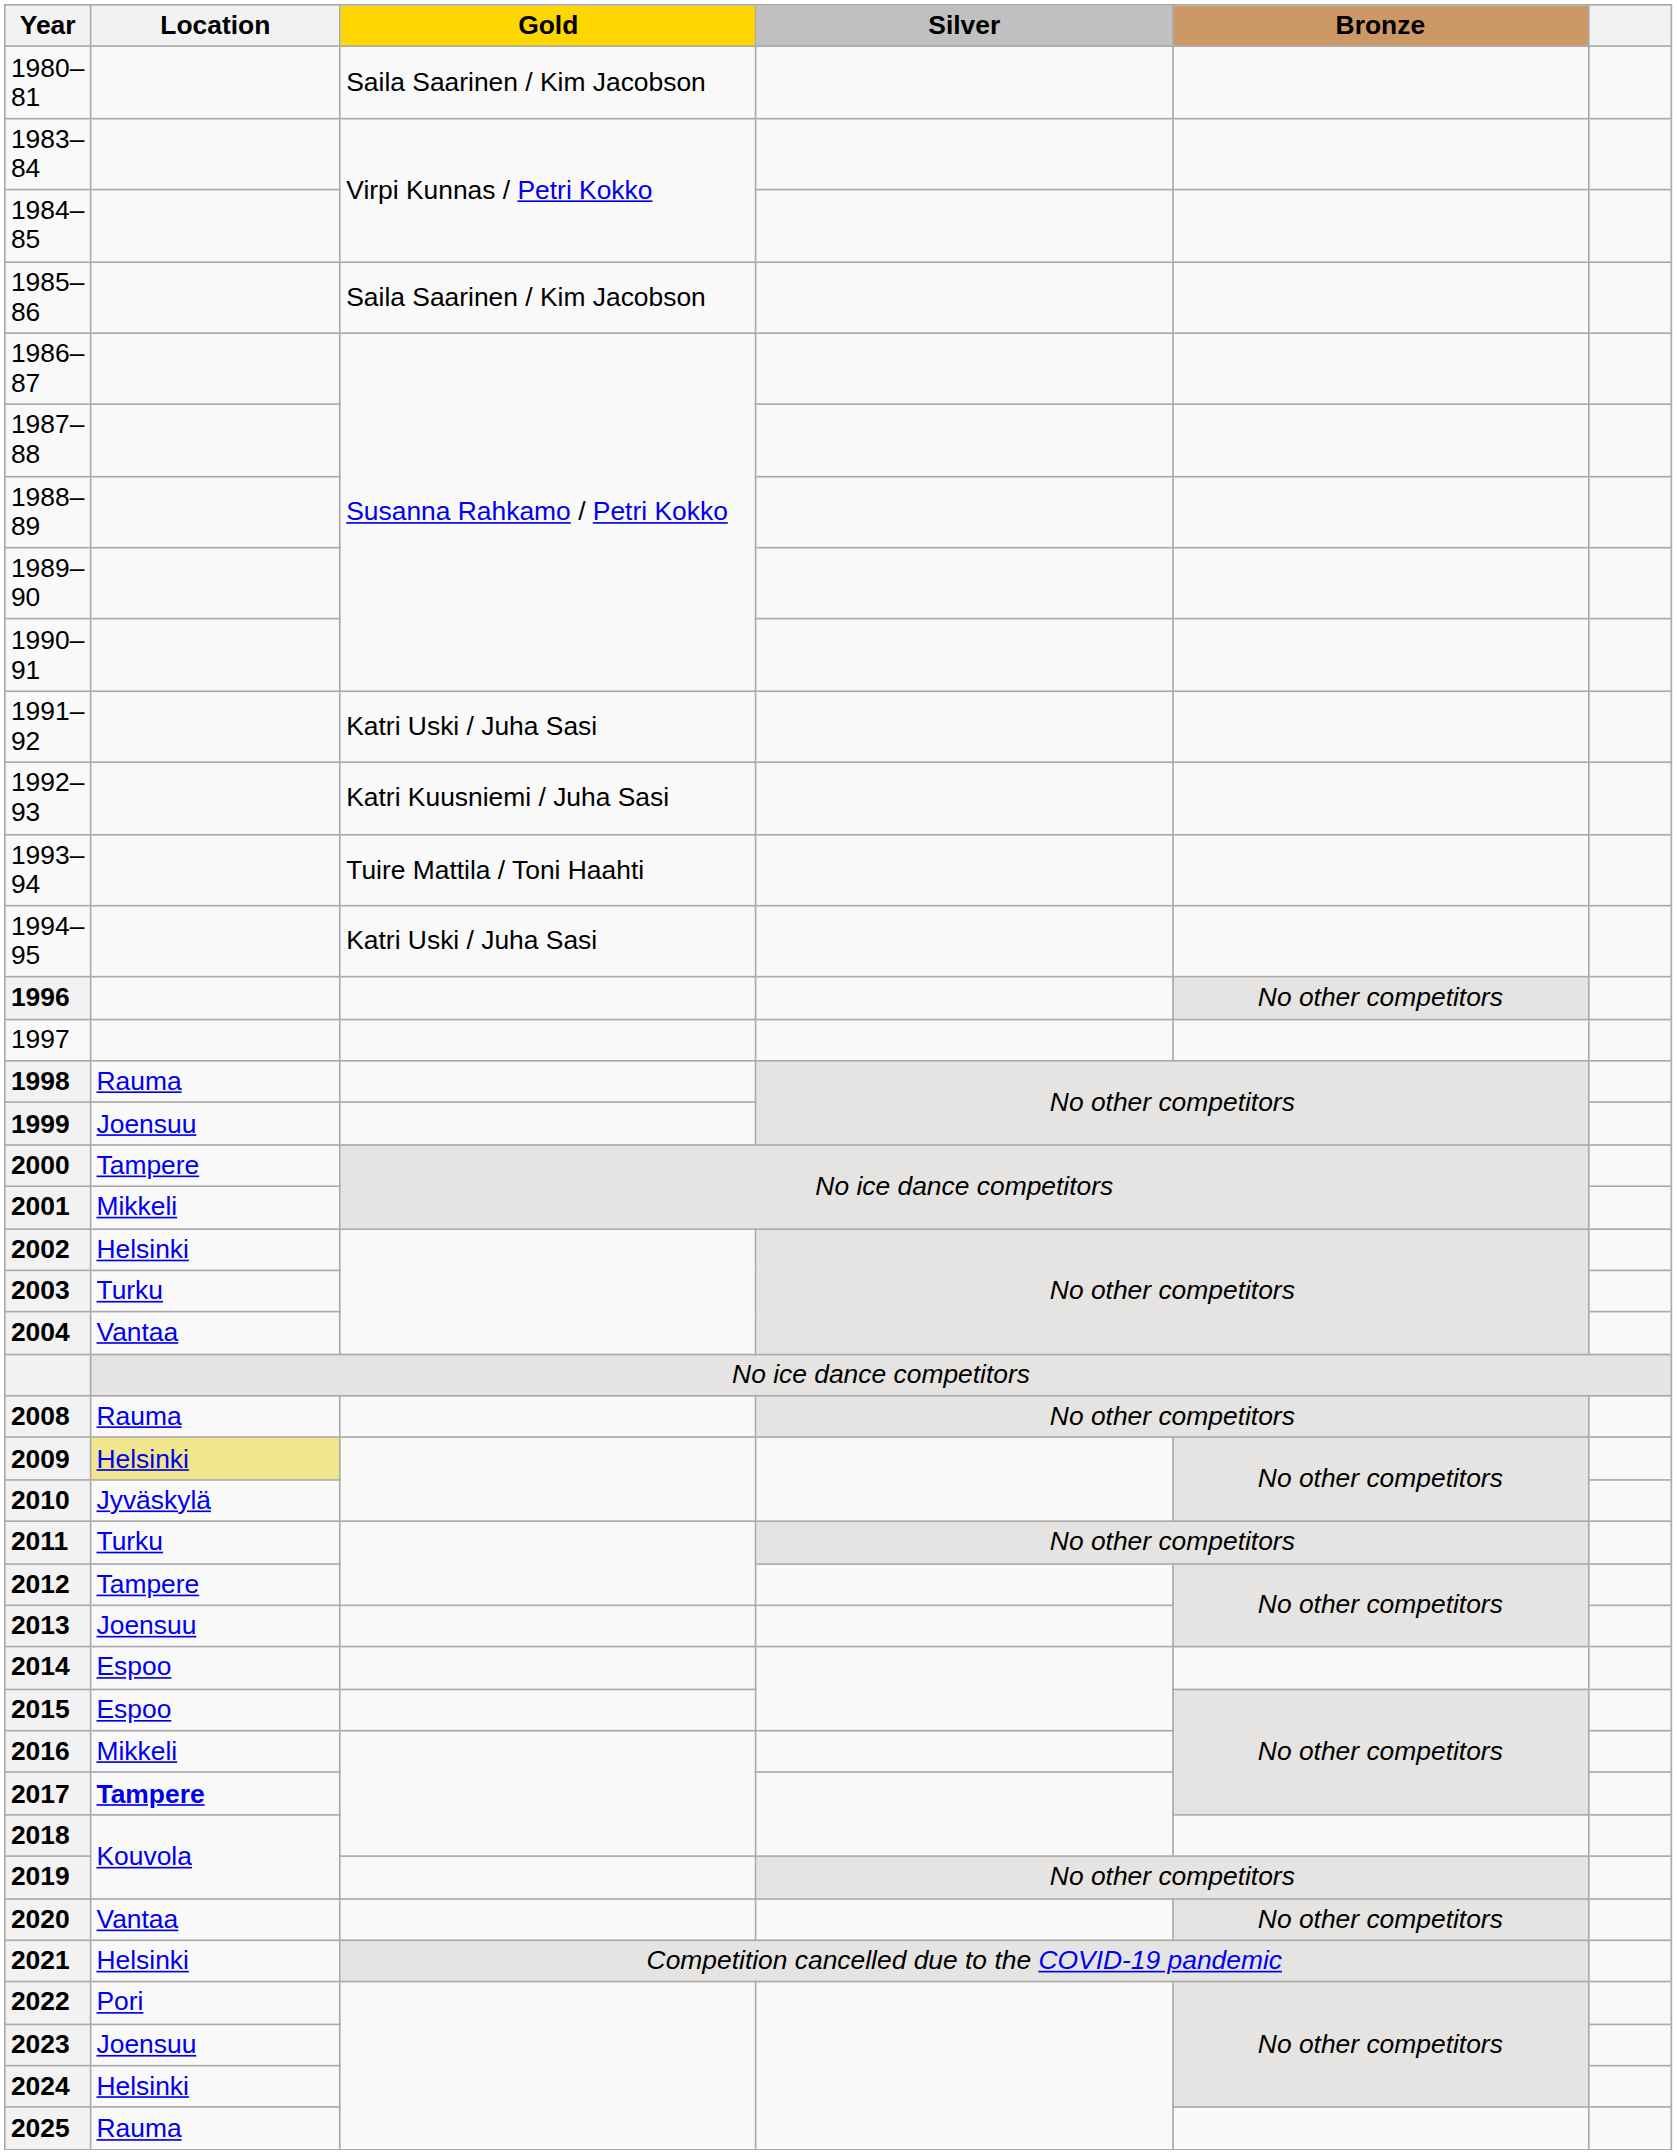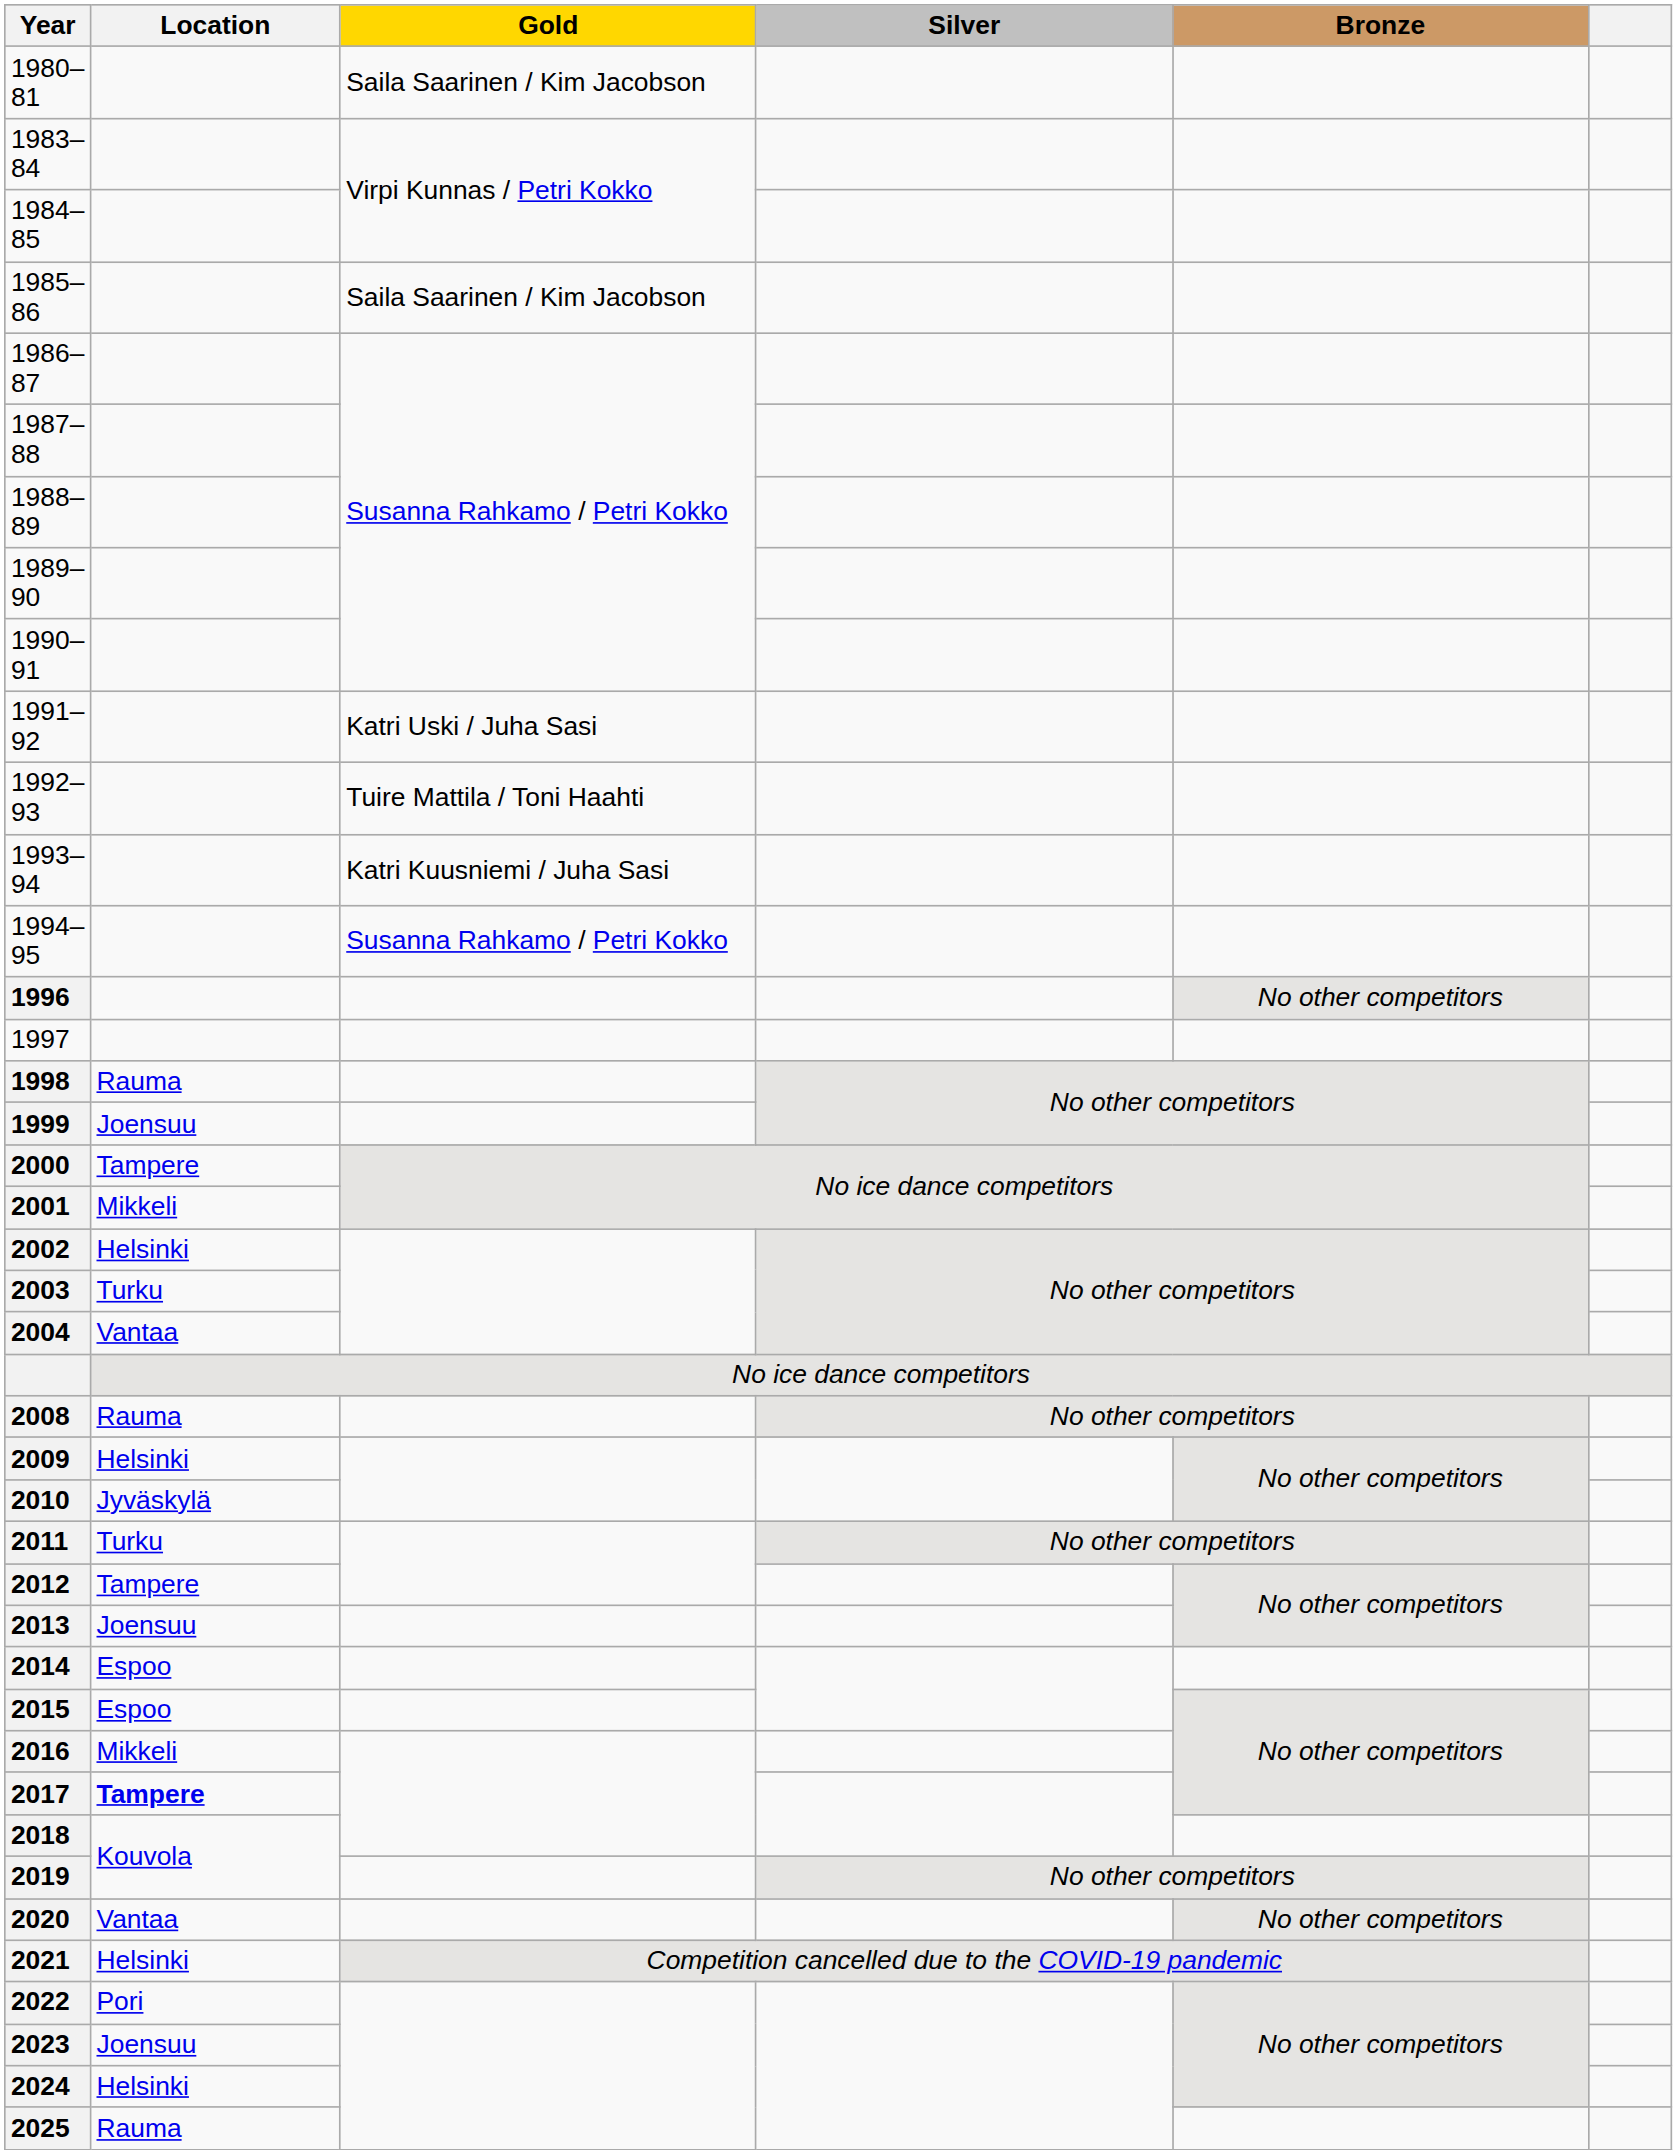1992–93 | Gold: Katri Kuusniemi / Juha Sasi -> Tuire Mattila / Toni Haahti
1993–94 | Gold: Tuire Mattila / Toni Haahti -> Katri Kuusniemi / Juha Sasi
1994–95 | Gold: Katri Uski / Juha Sasi -> Susanna Rahkamo / Petri Kokko
2009 | Location: khaki background -> no background
